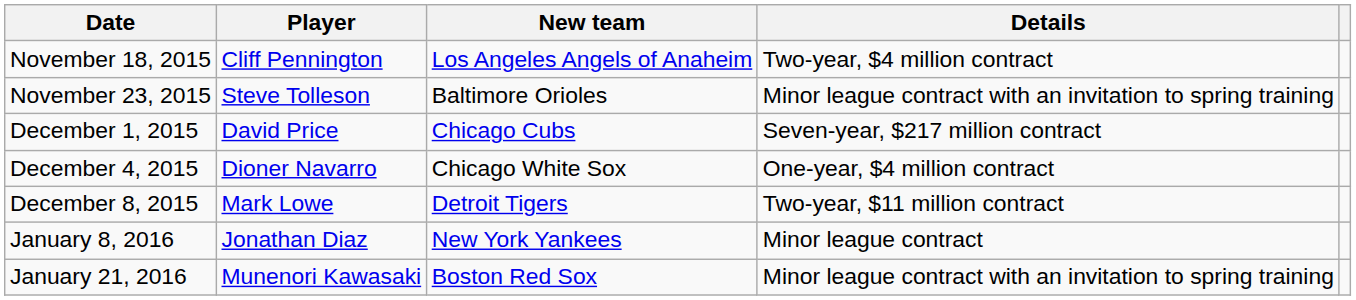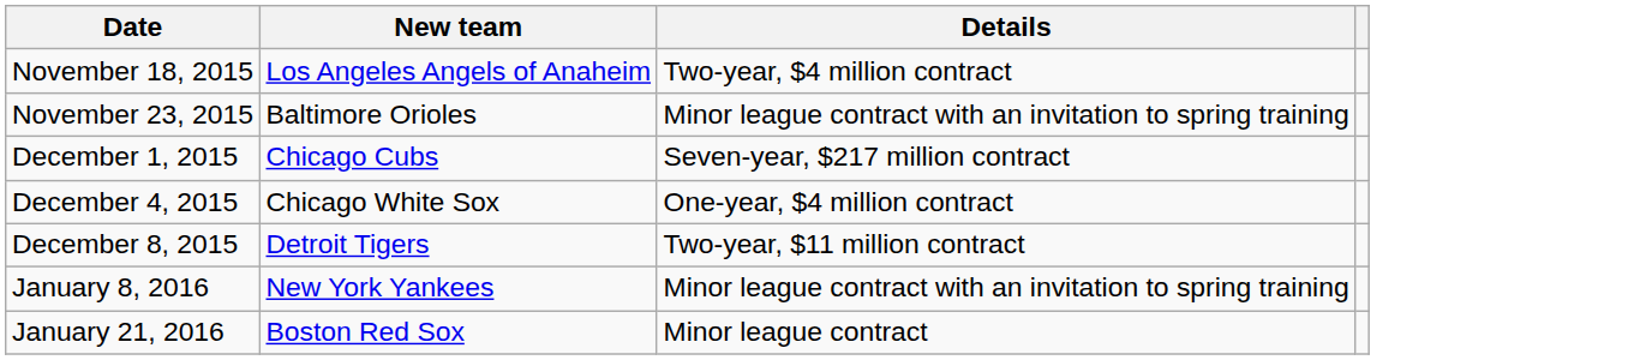- column: Player | Cliff Pennington | Steve Tolleson | David Price | Dioner Navarro | Mark Lowe | Jonathan Diaz | Munenori Kawasaki
January 8, 2016 | Details: Minor league contract -> Minor league contract with an invitation to spring training
January 21, 2016 | Details: Minor league contract with an invitation to spring training -> Minor league contract
